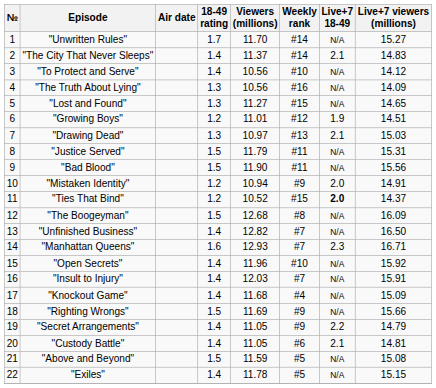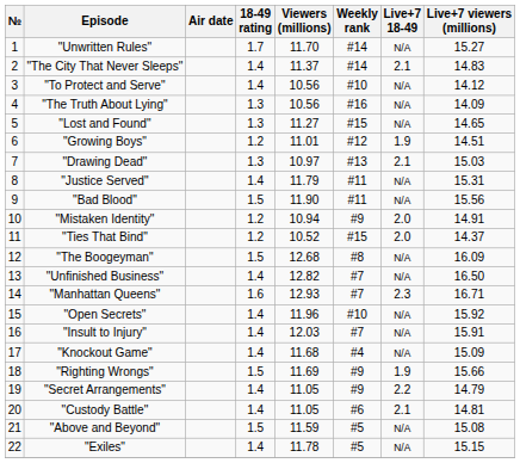"Justice Served" | 18-49 rating: 1.5 -> 1.4
"Ties That Bind" | Live+7 18-49: bold -> normal
"Righting Wrongs" | Live+7 18-49: N/A -> 1.9
